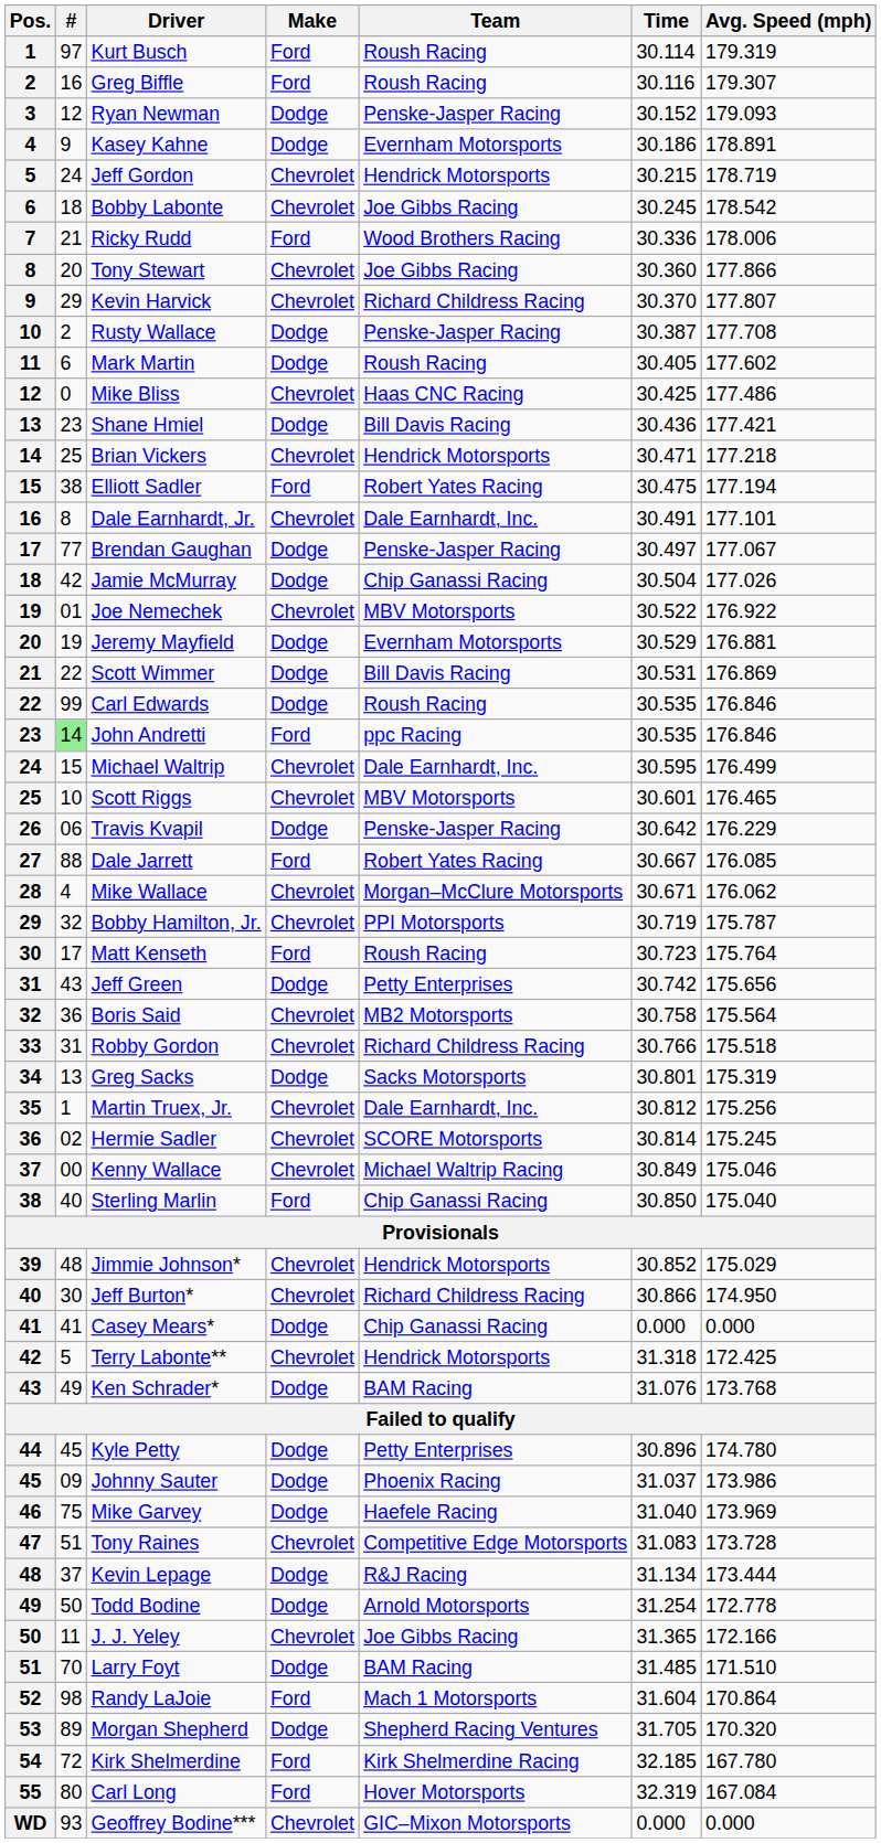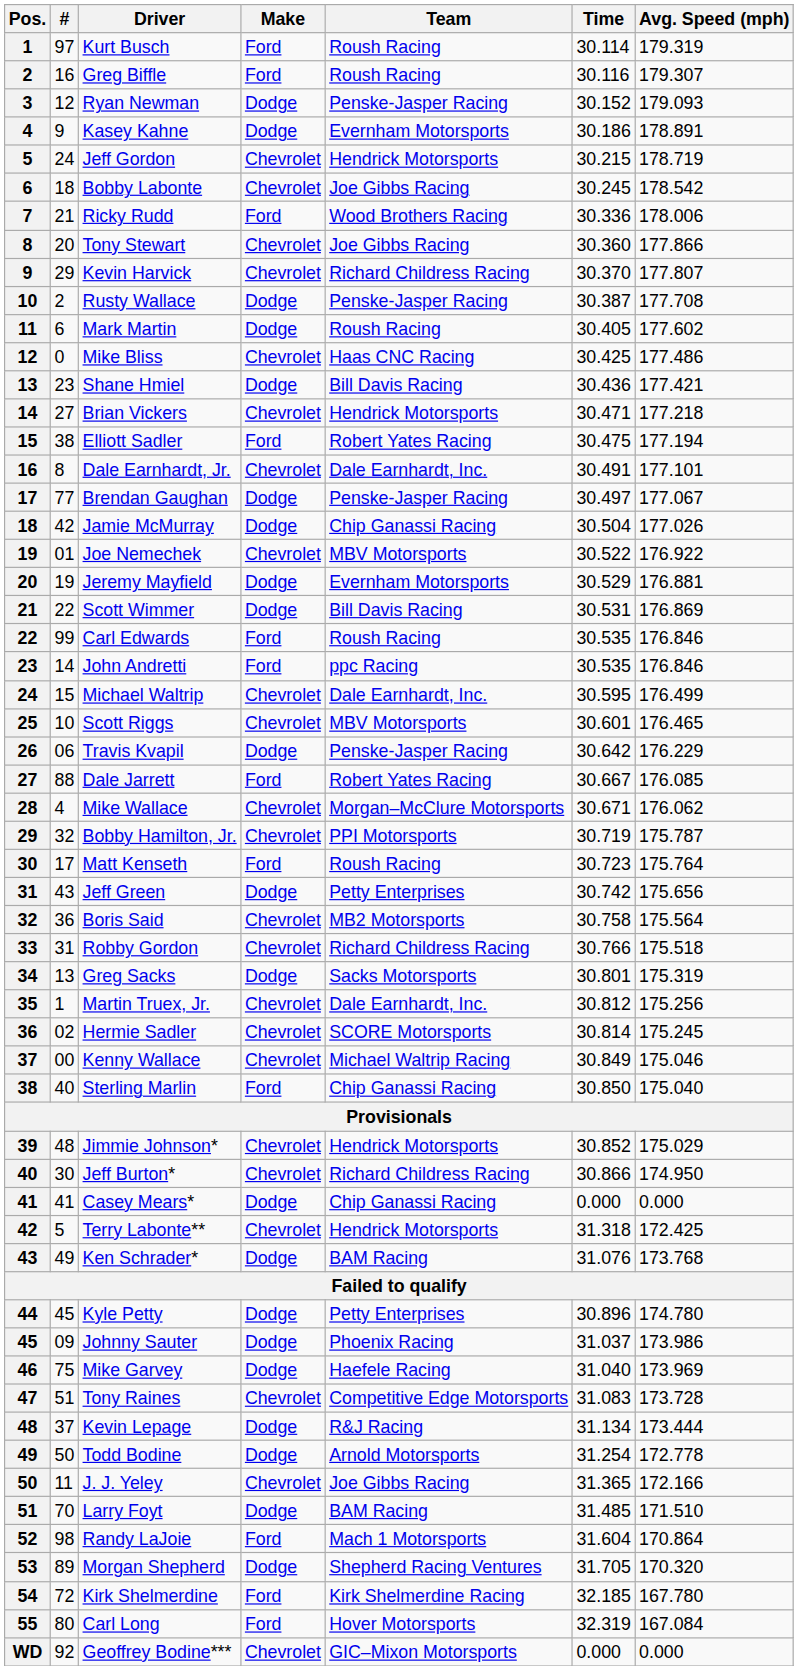Brian Vickers | #: 25 -> 27
Carl Edwards | Make: Dodge -> Ford
John Andretti | #: lightgreen background -> no background
Geoffrey Bodine*** | #: 93 -> 92
